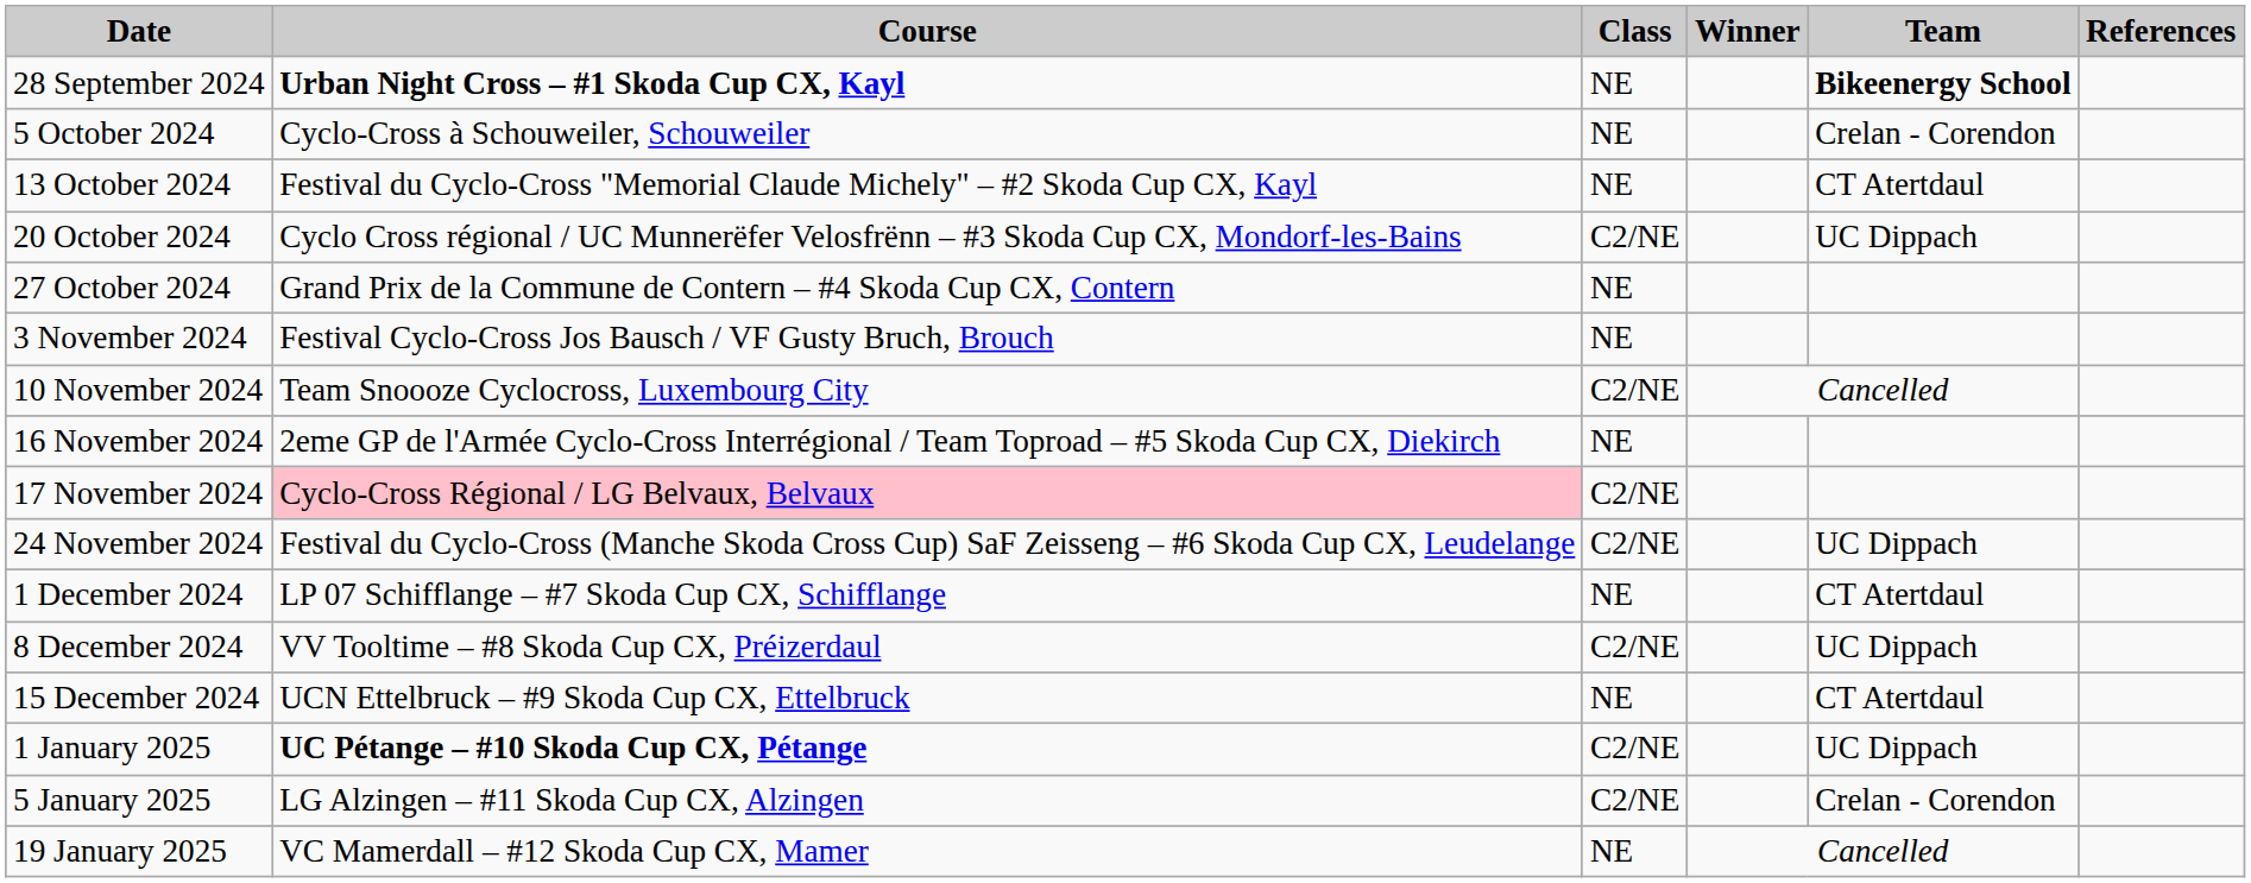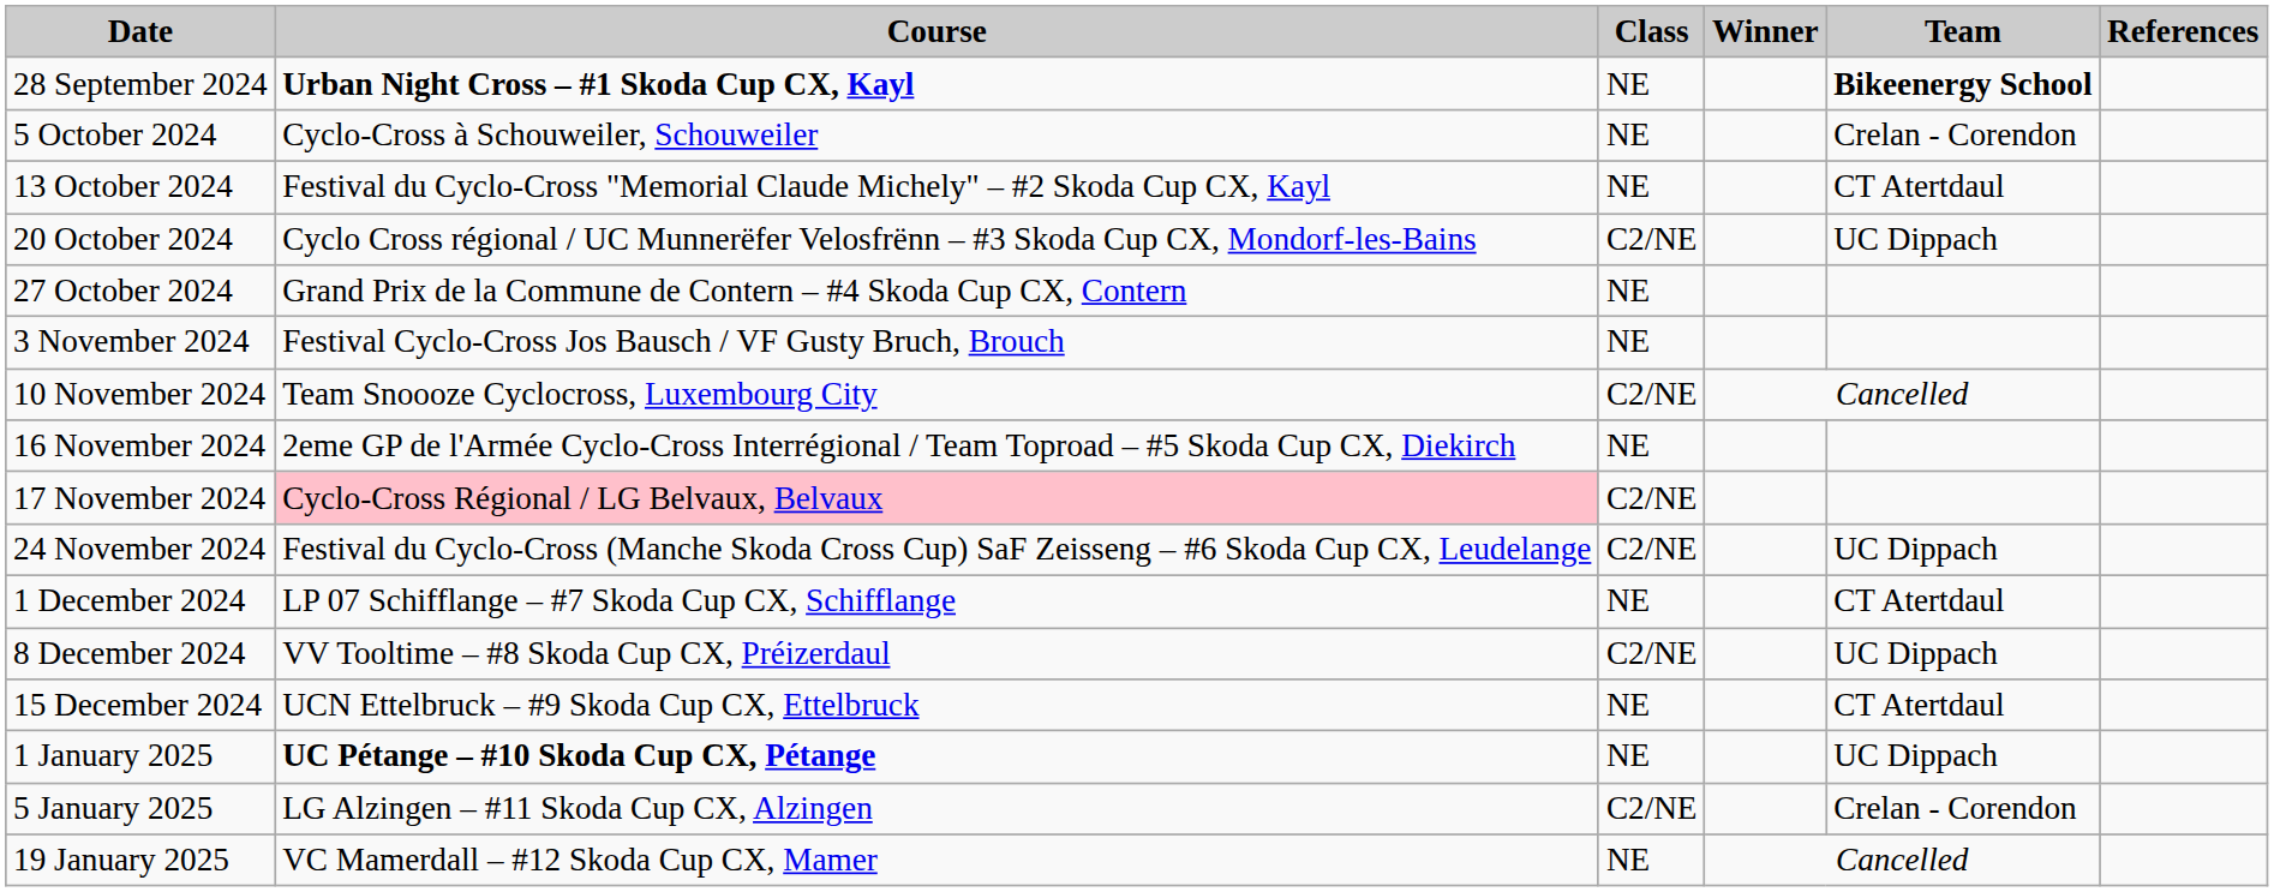1 January 2025 | Class: C2/NE -> NE
